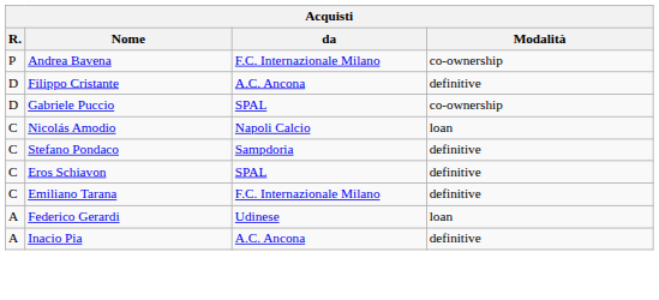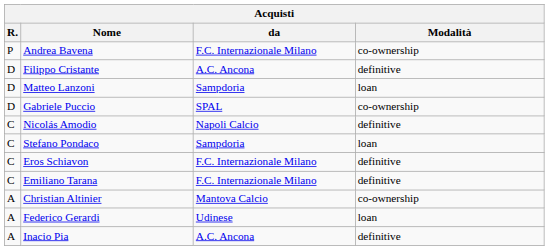+ row: D | Matteo Lanzoni | Sampdoria | loan
Nicolás Amodio | Modalità: loan -> definitive
Stefano Pondaco | Modalità: definitive -> loan
Eros Schiavon | da: SPAL -> F.C. Internazionale Milano
+ row: A | Christian Altinier | Mantova Calcio | co-ownership
